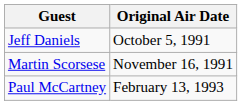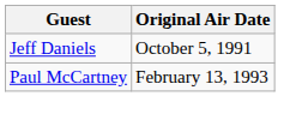- row: Martin Scorsese | November 16, 1991
